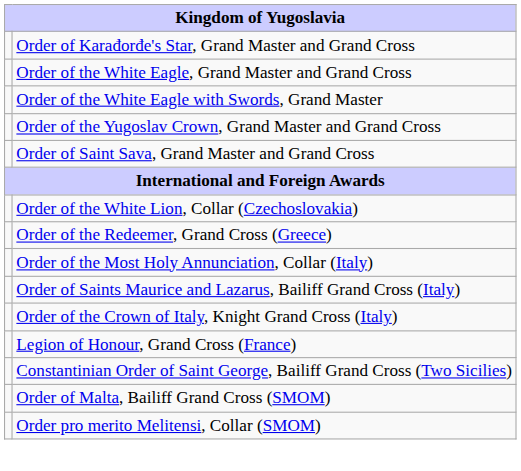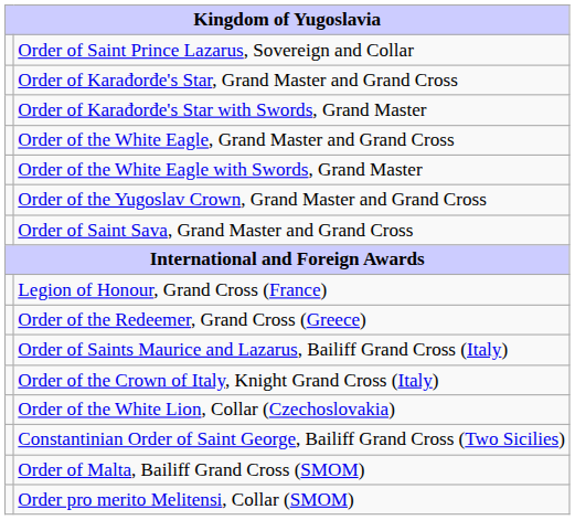+ row: Order of Saint Prince Lazarus, Sovereign and Collar
+ row: Order of Karađorđe's Star with Swords, Grand Master
rows swapped: Legion of Honour, Grand Cross (France) <-> Order of the White Lion, Collar (Czechoslovakia)
- row: Order of the Most Holy Annunciation, Collar (Italy)
